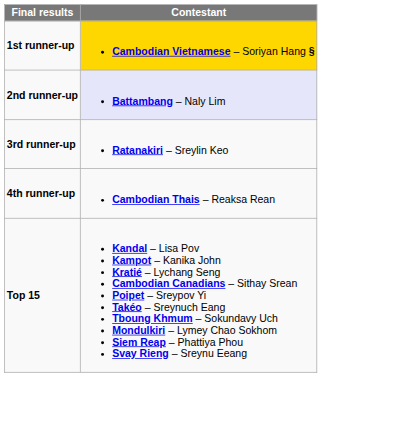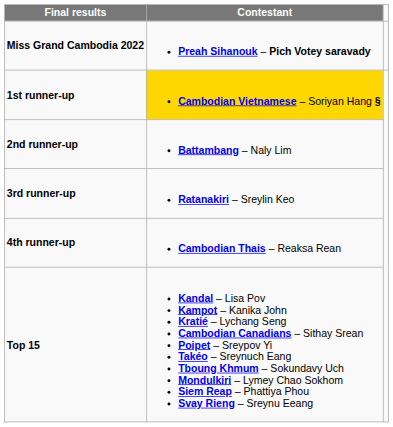+ row: Miss Grand Cambodia 2022 | Preah Sihanouk – Pich Votey saravady
2nd runner-up | Contestant: lavender background -> no background
